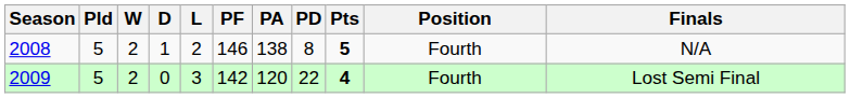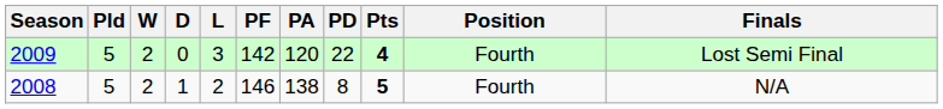rows swapped: 2008 <-> 2009
